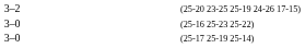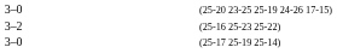(25-20 23-25 25-19 24-26 17-15) | column 2: 3–2 -> 3–0
(25-16 25-23 25-22) | column 2: 3–0 -> 3–2
